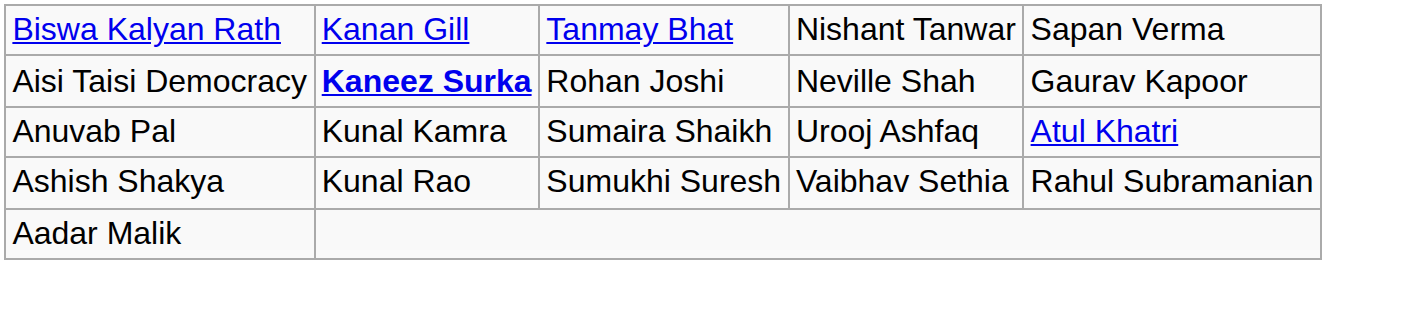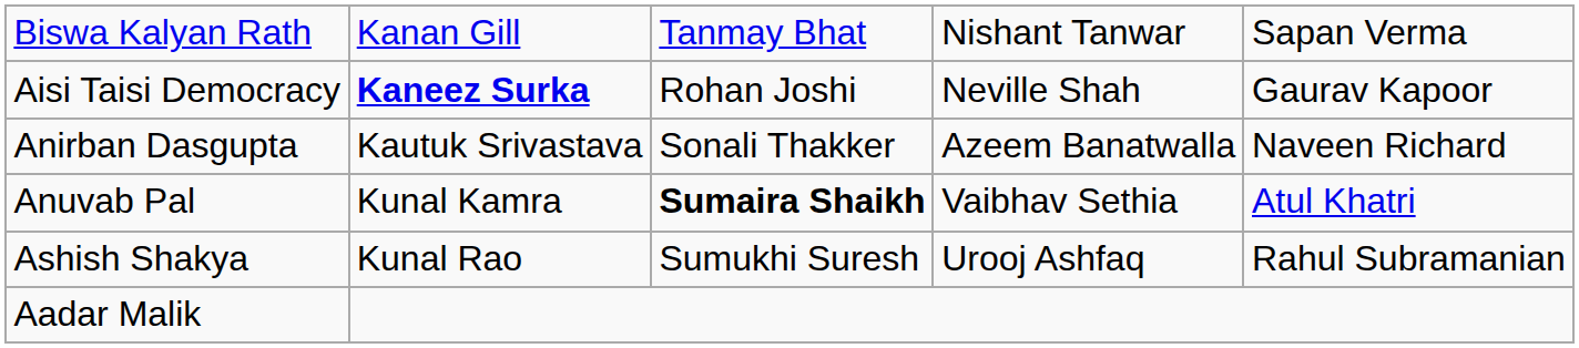+ row: Anirban Dasgupta | Kautuk Srivastava | Sonali Thakker | Azeem Banatwalla | Naveen Richard
Anuvab Pal | column 3: normal -> bold
Anuvab Pal | column 4: Urooj Ashfaq -> Vaibhav Sethia
Ashish Shakya | column 4: Vaibhav Sethia -> Urooj Ashfaq
